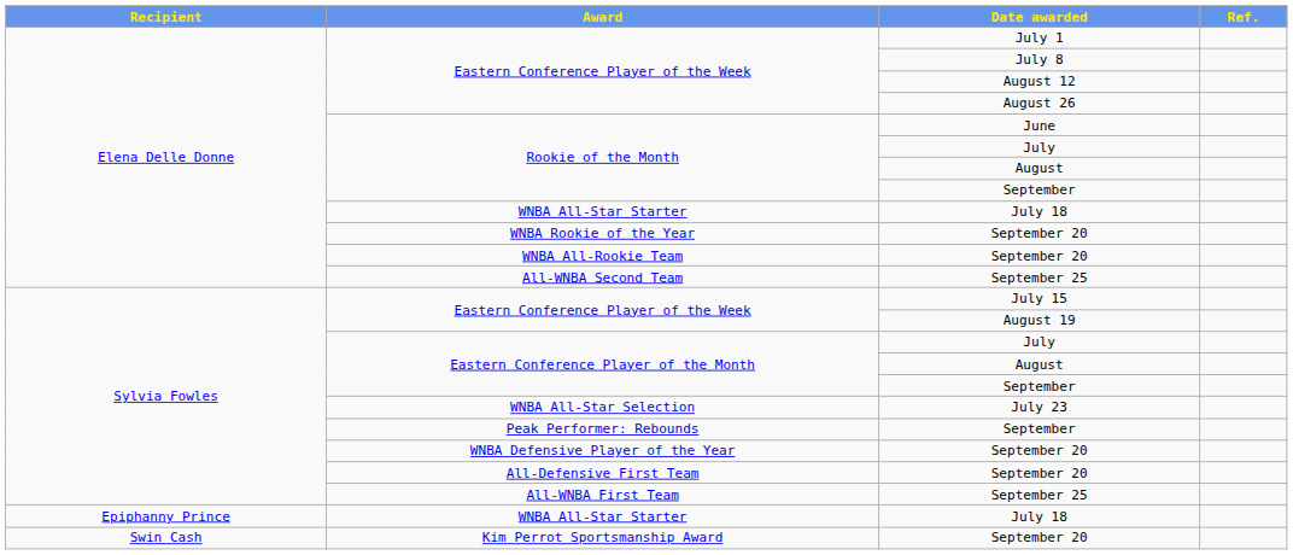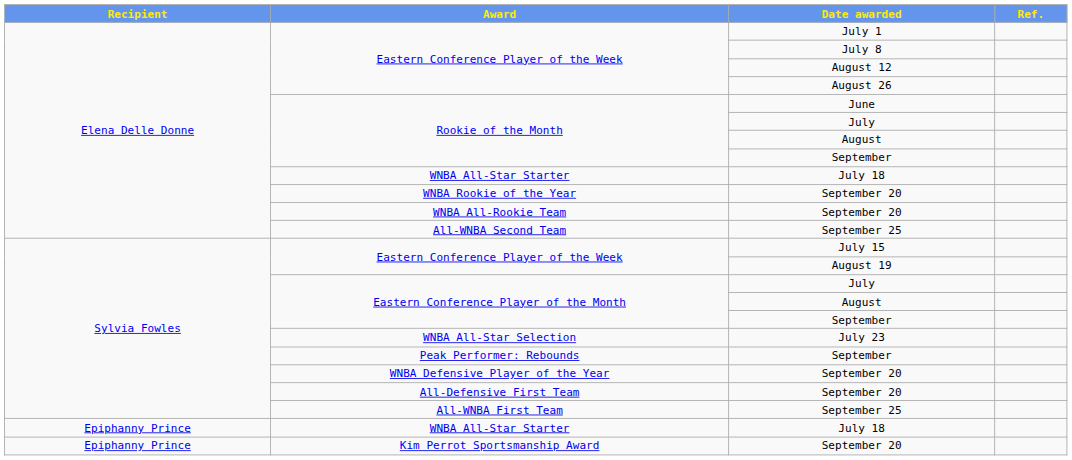Kim Perrot Sportsmanship Award / September 20 | Recipient: Swin Cash -> Epiphanny Prince
